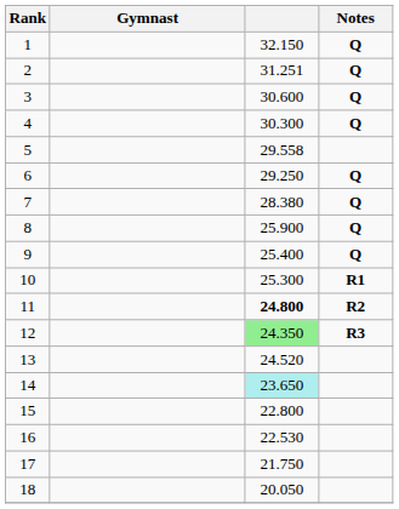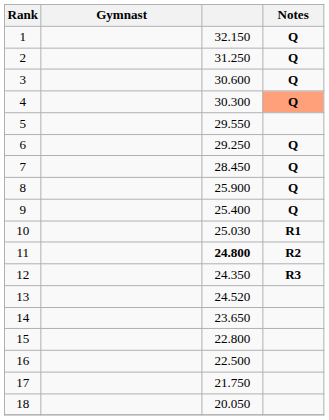2 | column 3: 31.251 -> 31.250
4 | Notes: no background -> lightsalmon background
5 | column 3: 29.558 -> 29.550
7 | column 3: 28.380 -> 28.450
10 | column 3: 25.300 -> 25.030
12 | column 3: lightgreen background -> no background
14 | column 3: paleturquoise background -> no background
16 | column 3: 22.530 -> 22.500
